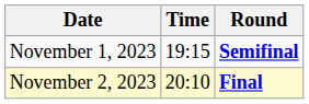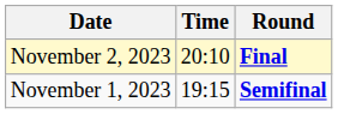rows swapped: November 1, 2023 <-> November 2, 2023
